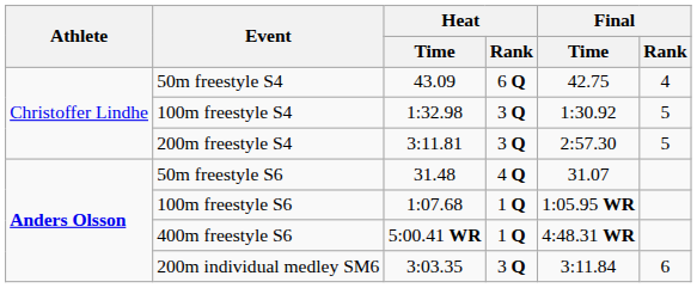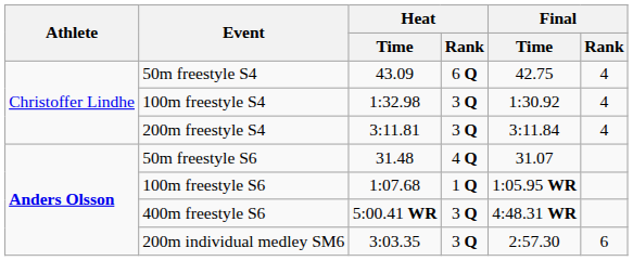100m freestyle S4 | Final / Rank: 5 -> 4
200m freestyle S4 | Final / Time: 2:57.30 -> 3:11.84
200m freestyle S4 | Final / Rank: 5 -> 4
400m freestyle S6 | Heat / Rank: 1 Q -> 3 Q
200m individual medley SM6 | Final / Time: 3:11.84 -> 2:57.30
